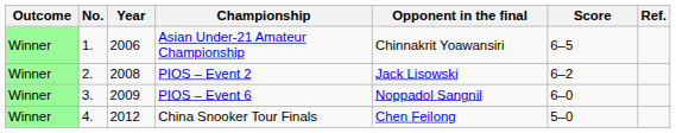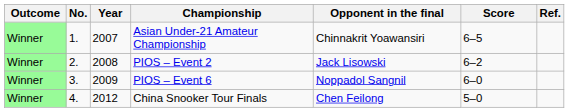Asian Under-21 Amateur Championship | Year: 2006 -> 2007
